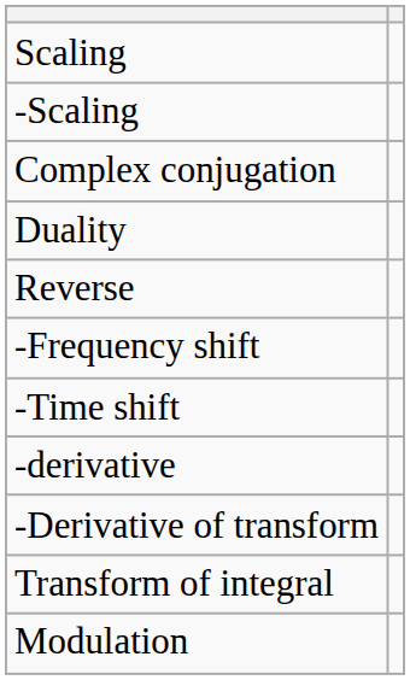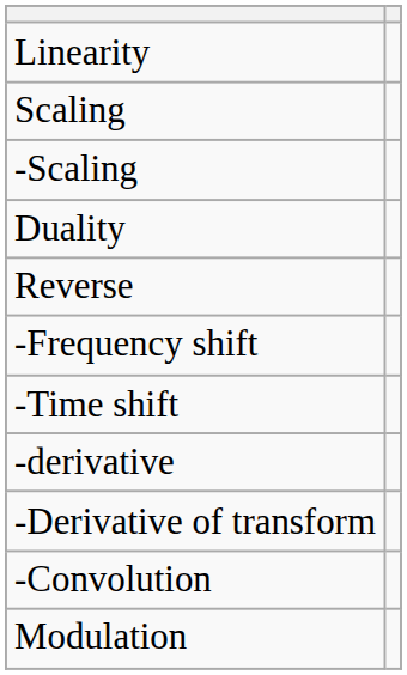+ row: Linearity
- row: Complex conjugation
- row: Transform of integral
+ row: -Convolution
